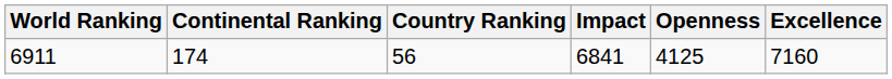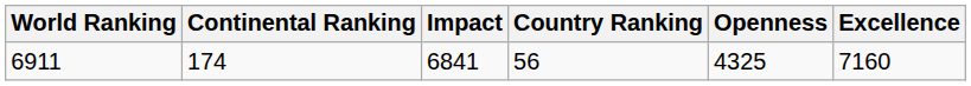columns swapped: Country Ranking <-> Impact
6911 | Openness: 4125 -> 4325
